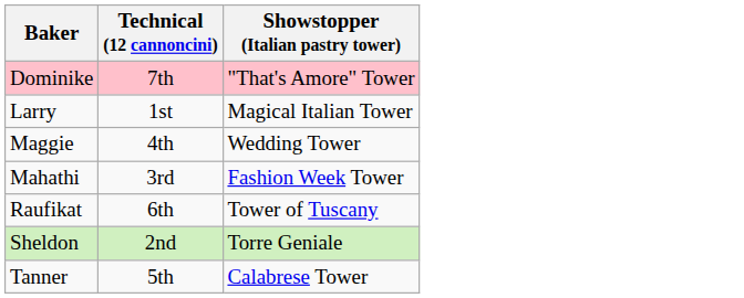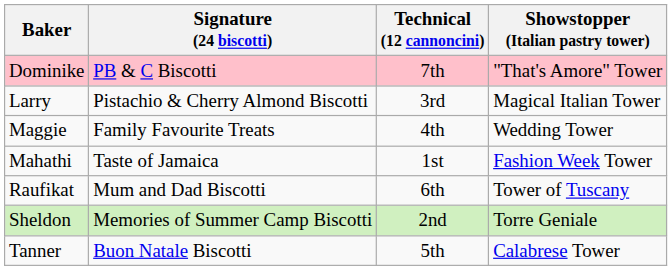+ column: Signature (24 biscotti) | PB & C Biscotti | Pistachio & Cherry Almond Biscotti | Family Favourite Treats | Taste of Jamaica | Mum and Dad Biscotti | Memories of Summer Camp Biscotti | Buon Natale Biscotti
Larry | Technical (12 cannoncini): 1st -> 3rd
Mahathi | Technical (12 cannoncini): 3rd -> 1st
